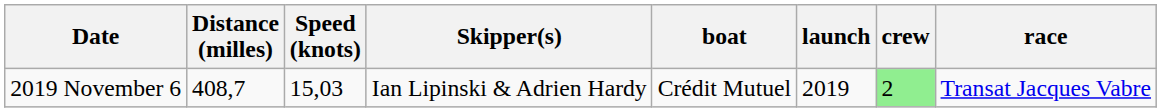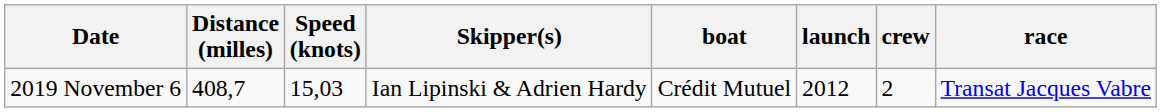2019 November 6 | launch: 2019 -> 2012
2019 November 6 | crew: lightgreen background -> no background
